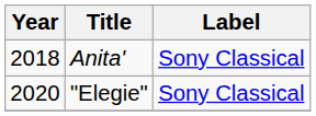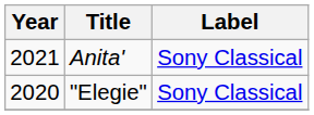Anita' | Year: 2018 -> 2021
